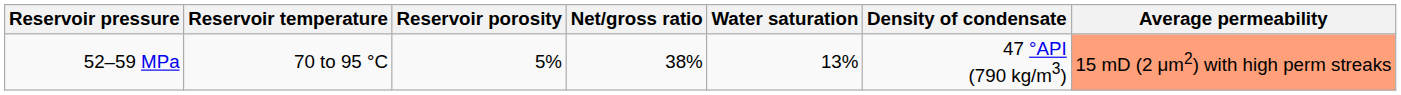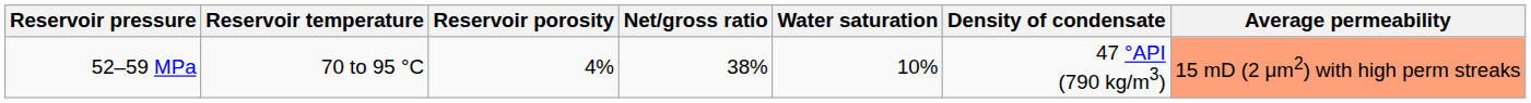52–59 MPa | Reservoir porosity: 5% -> 4%
52–59 MPa | Water saturation: 13% -> 10%
